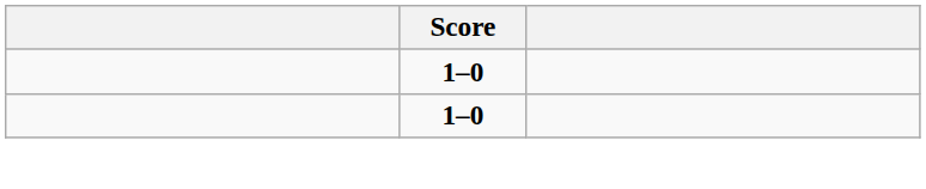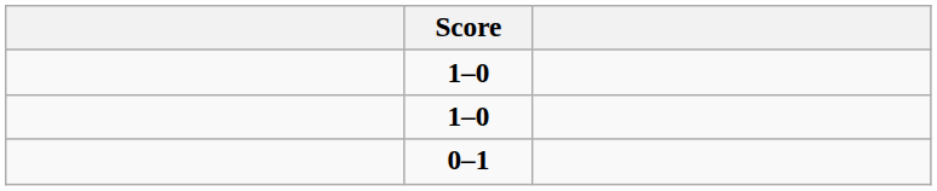+ row: 0–1
